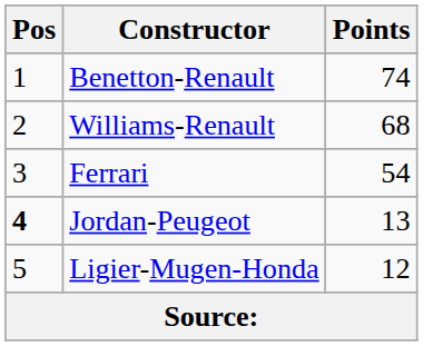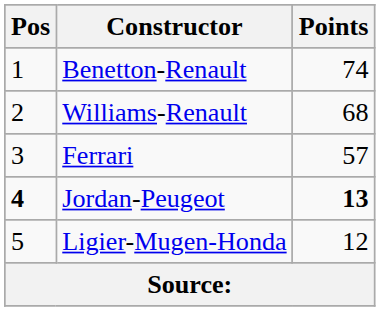Ferrari | Points: 54 -> 57
Jordan-Peugeot | Points: normal -> bold
